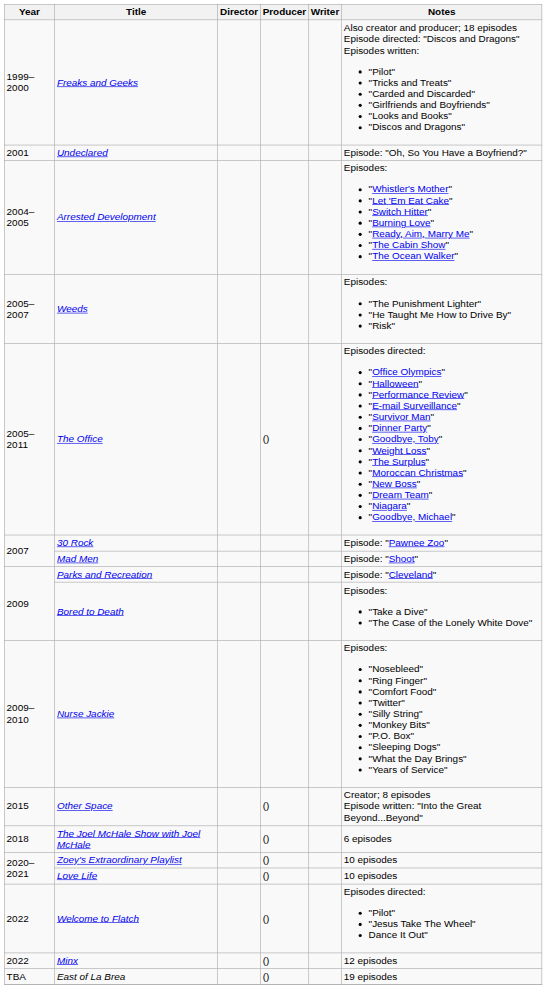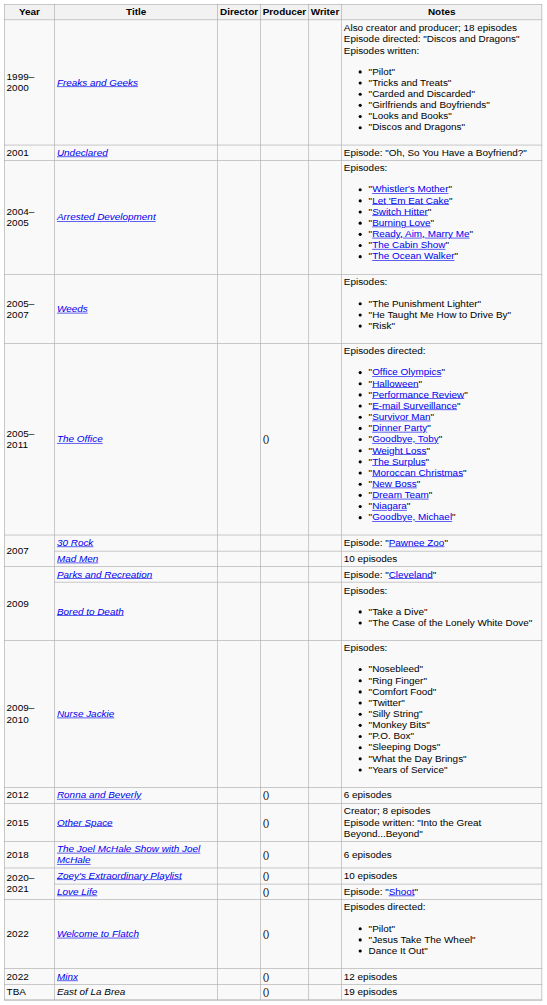Mad Men | Notes: Episode: "Shoot" -> 10 episodes
+ row: 2012 | Ronna and Beverly | () | 6 episodes
Love Life | Notes: 10 episodes -> Episode: "Shoot"
